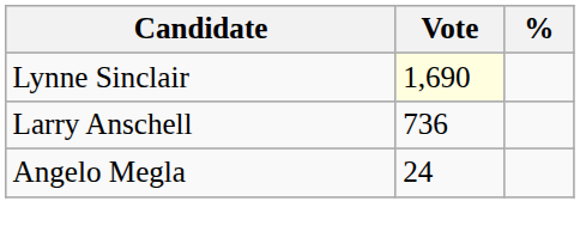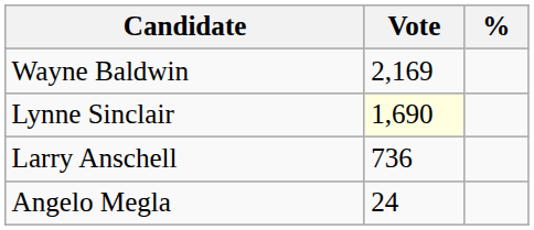+ row: Wayne Baldwin | 2,169
